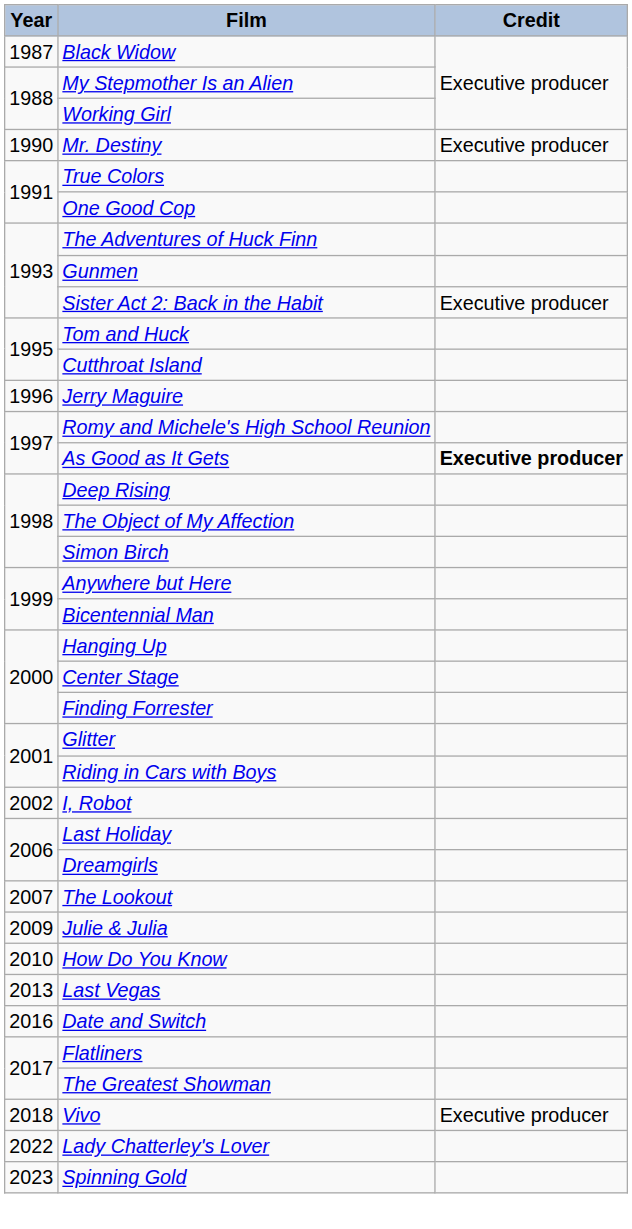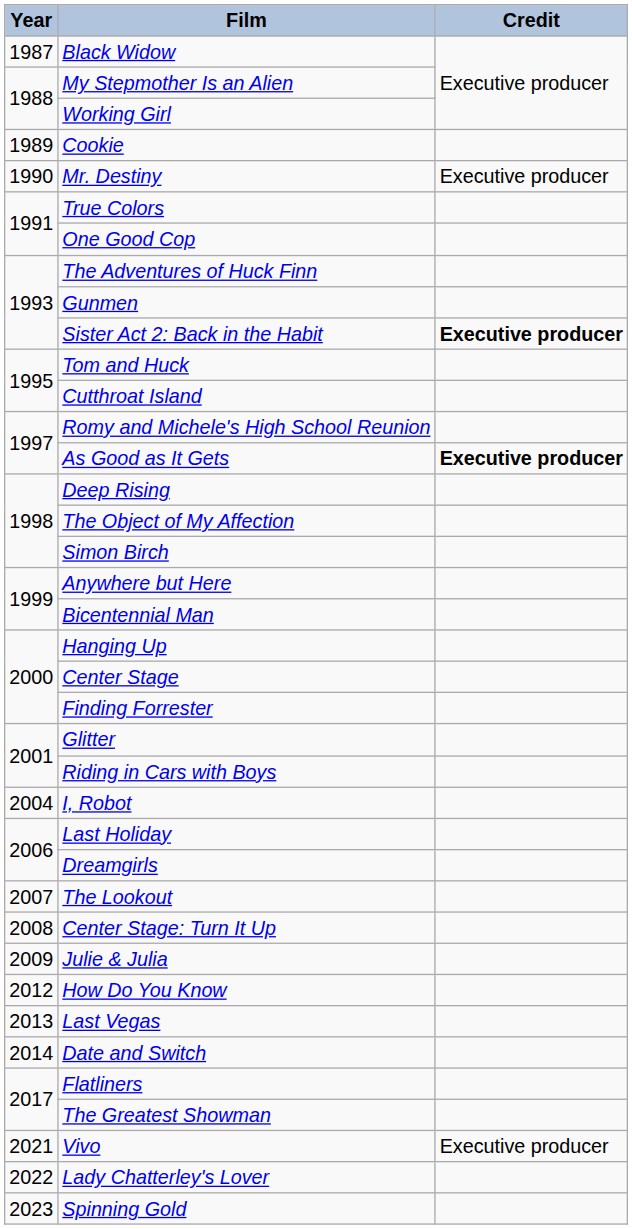+ row: 1989 | Cookie
Sister Act 2: Back in the Habit | Credit: normal -> bold
- row: 1996 | Jerry Maguire
I, Robot | Year: 2002 -> 2004
+ row: 2008 | Center Stage: Turn It Up
How Do You Know | Year: 2010 -> 2012
Date and Switch | Year: 2016 -> 2014
Vivo | Year: 2018 -> 2021
